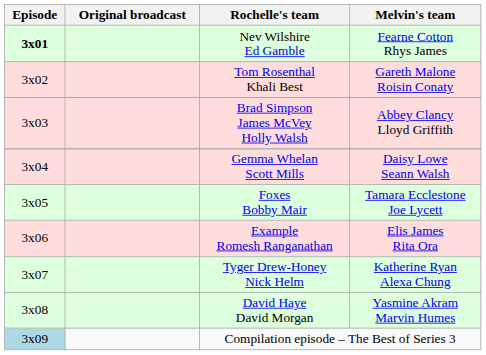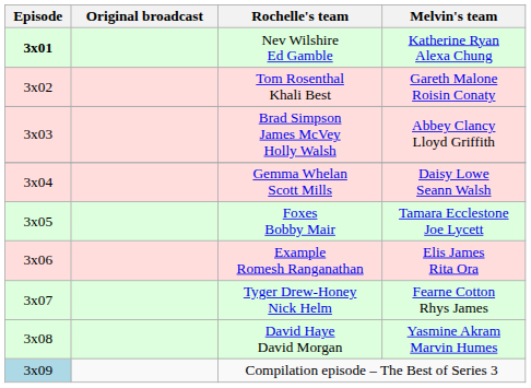Nev Wilshire Ed Gamble | Melvin's team: Fearne Cotton Rhys James -> Katherine Ryan Alexa Chung
Tyger Drew-Honey Nick Helm | Melvin's team: Katherine Ryan Alexa Chung -> Fearne Cotton Rhys James
